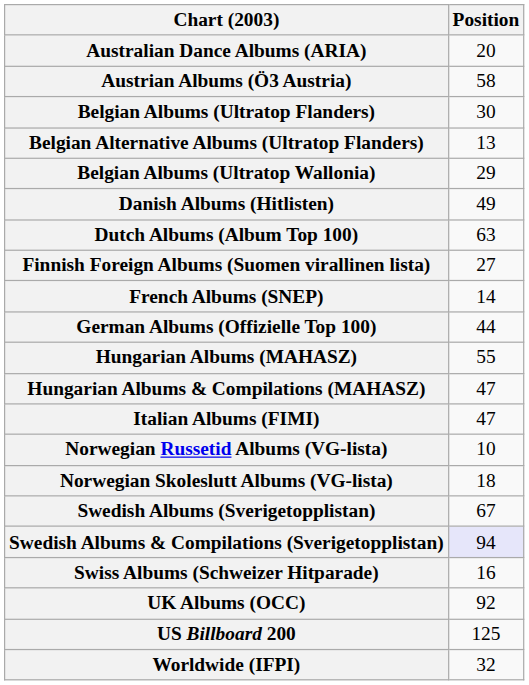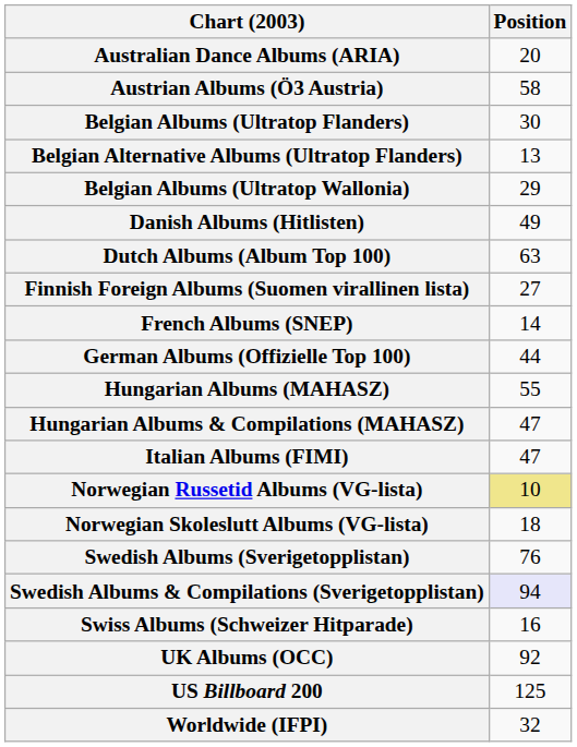Norwegian Russetid Albums (VG-lista) | Position: no background -> khaki background
Swedish Albums (Sverigetopplistan) | Position: 67 -> 76
